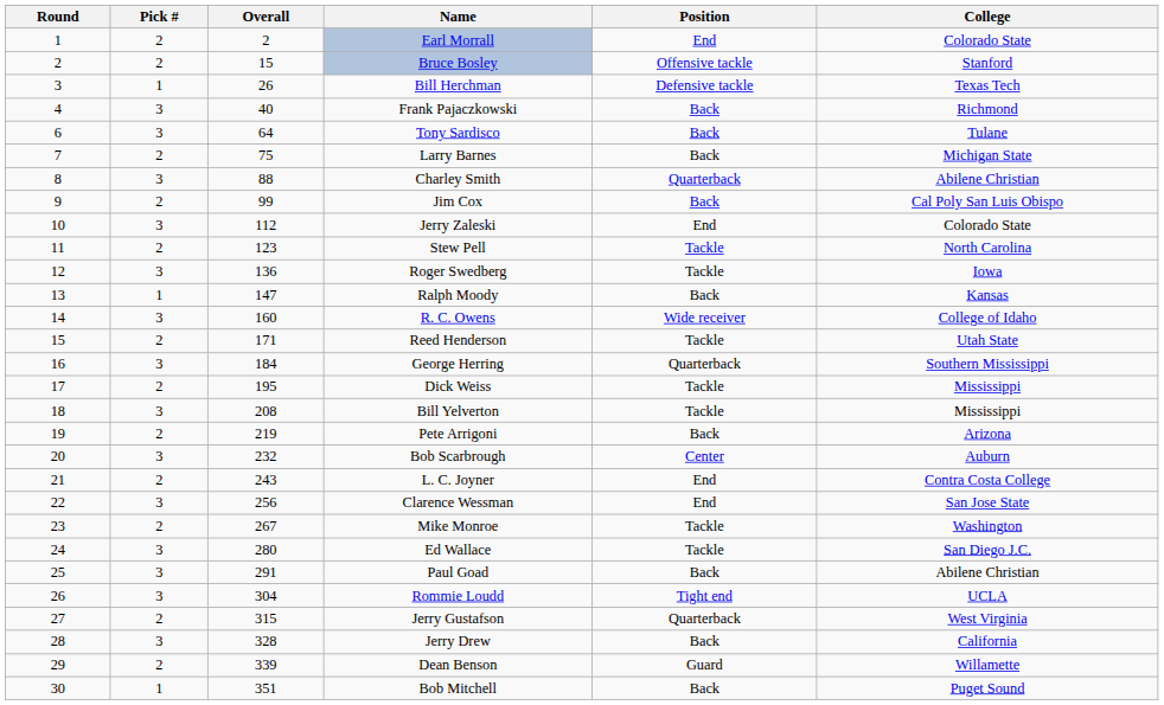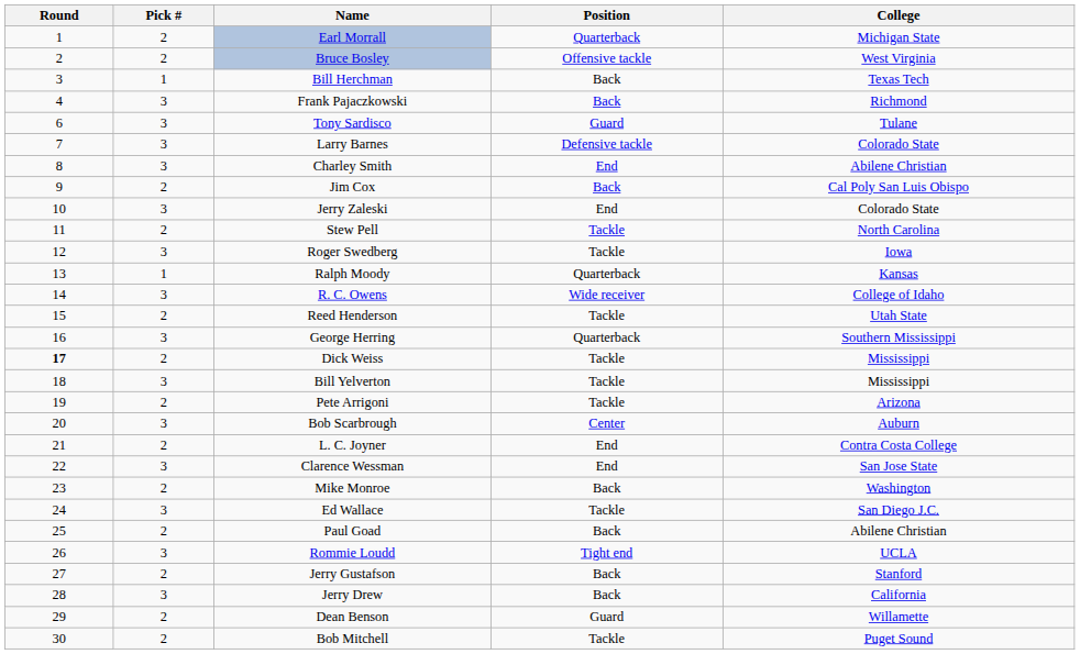- column: Overall | 2 | 15 | 26 | 40 | 64 | 75 | 88 | 99 | 112 | 123 | 136 | 147 | 160 | 171 | 184 | 195 | 208 | 219 | 232 | 243 | 256 | 267 | 280 | 291 | 304 | 315 | 328 | 339 | 351
Earl Morrall | Position: End -> Quarterback
Earl Morrall | College: Colorado State -> Michigan State
Bruce Bosley | College: Stanford -> West Virginia
Bill Herchman | Position: Defensive tackle -> Back
Tony Sardisco | Position: Back -> Guard
Larry Barnes | Pick #: 2 -> 3
Larry Barnes | Position: Back -> Defensive tackle
Larry Barnes | College: Michigan State -> Colorado State
Charley Smith | Position: Quarterback -> End
Ralph Moody | Position: Back -> Quarterback
Dick Weiss | Round: normal -> bold
Pete Arrigoni | Position: Back -> Tackle
Mike Monroe | Position: Tackle -> Back
Paul Goad | Pick #: 3 -> 2
Jerry Gustafson | Position: Quarterback -> Back
Jerry Gustafson | College: West Virginia -> Stanford
Bob Mitchell | Pick #: 1 -> 2
Bob Mitchell | Position: Back -> Tackle
